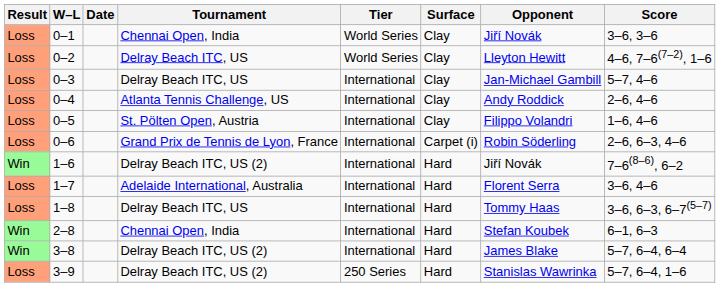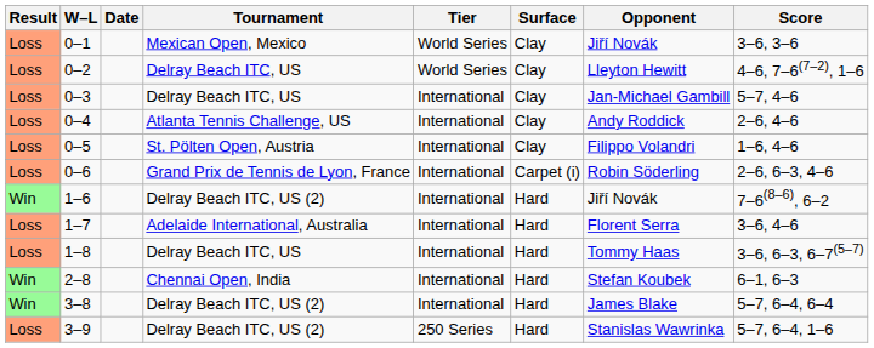0–1 | Tournament: Chennai Open, India -> Mexican Open, Mexico
